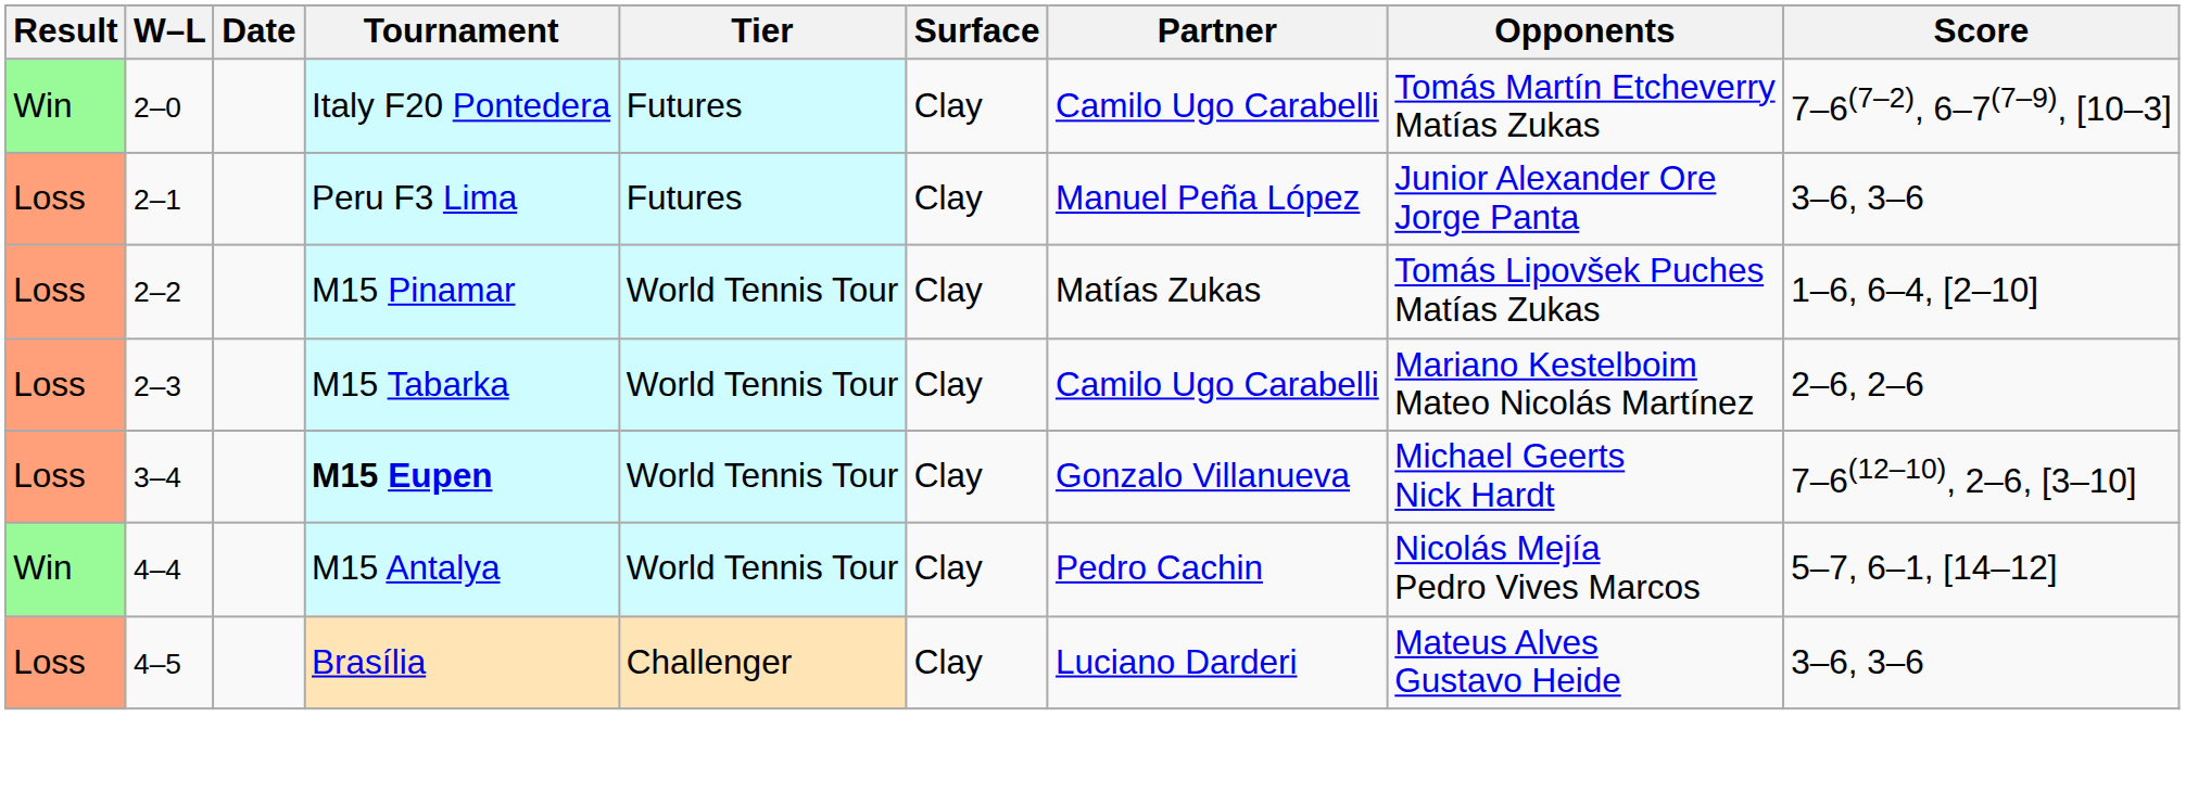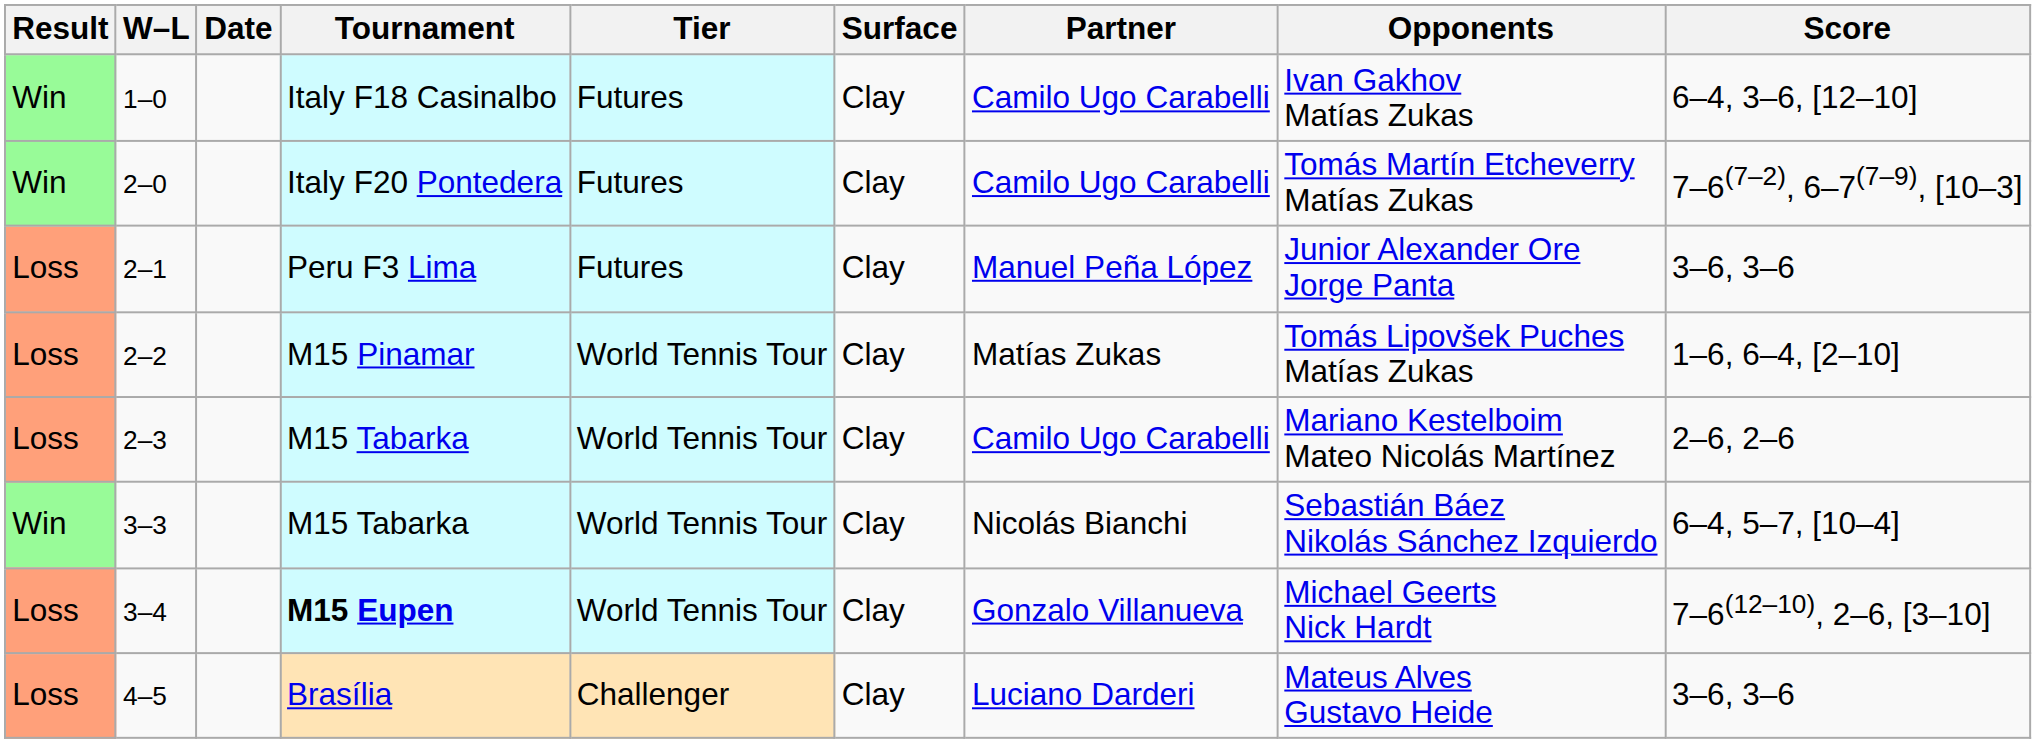+ row: Win | 1–0 | Italy F18 Casinalbo | Futures | Clay | Camilo Ugo Carabelli | Ivan Gakhov Matías Zukas | 6–4, 3–6, [12–10]
+ row: Win | 3–3 | M15 Tabarka | World Tennis Tour | Clay | Nicolás Bianchi | Sebastián Báez Nikolás Sánchez Izquierdo | 6–4, 5–7, [10–4]
- row: Win | 4–4 | M15 Antalya | World Tennis Tour | Clay | Pedro Cachin | Nicolás Mejía Pedro Vives Marcos | 5–7, 6–1, [14–12]
